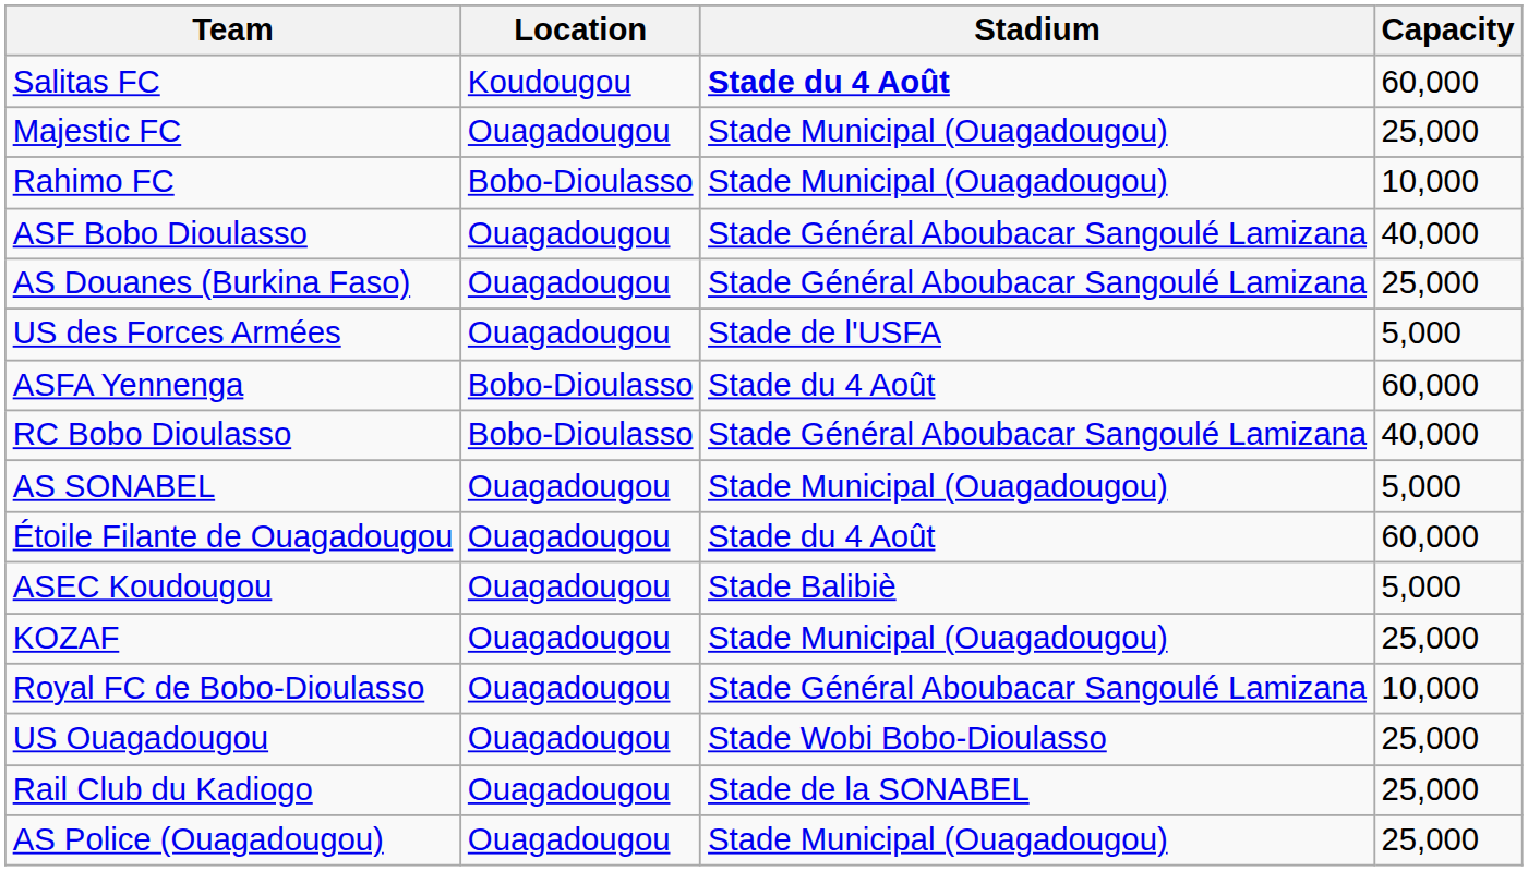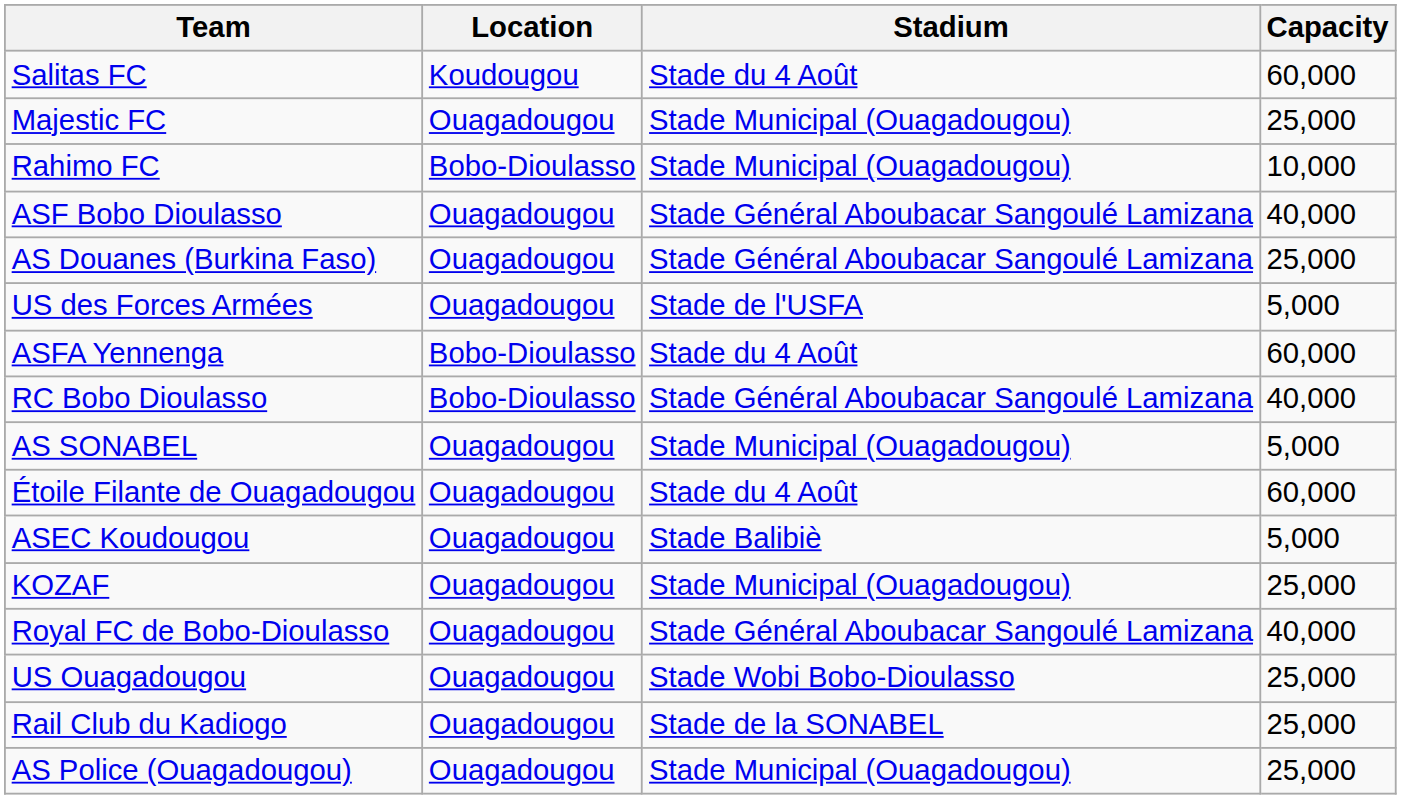Salitas FC | Stadium: bold -> normal
Royal FC de Bobo-Dioulasso | Capacity: 10,000 -> 40,000
